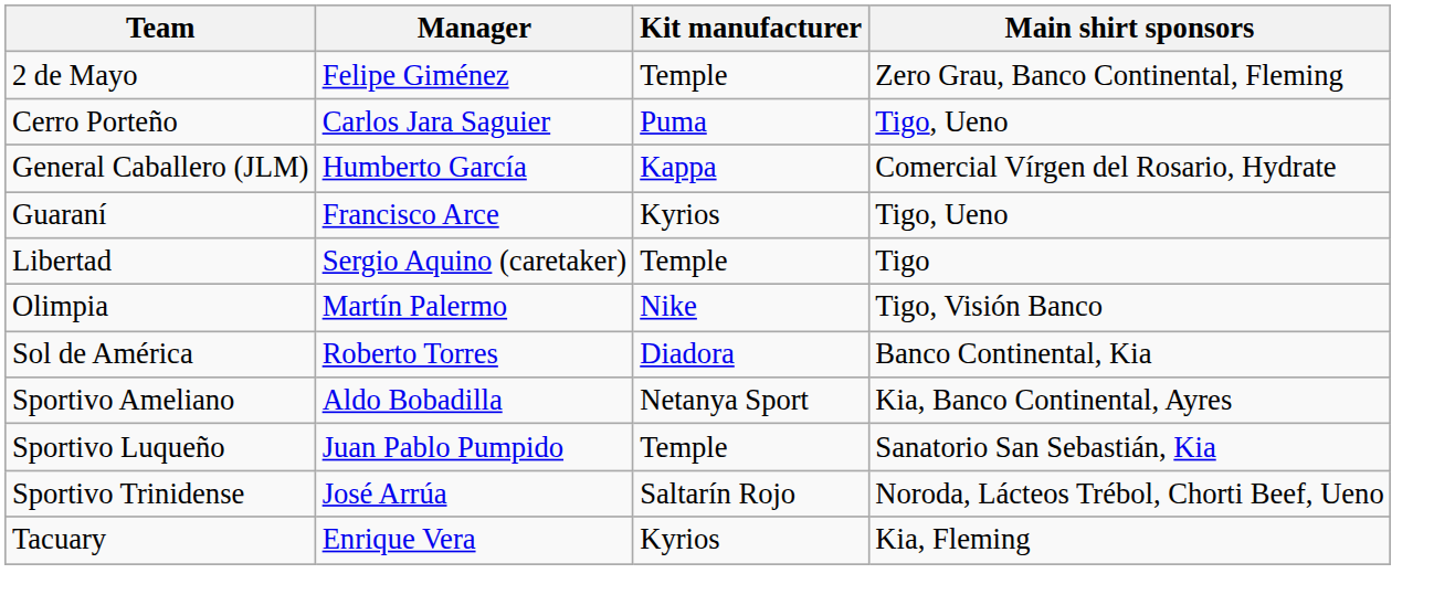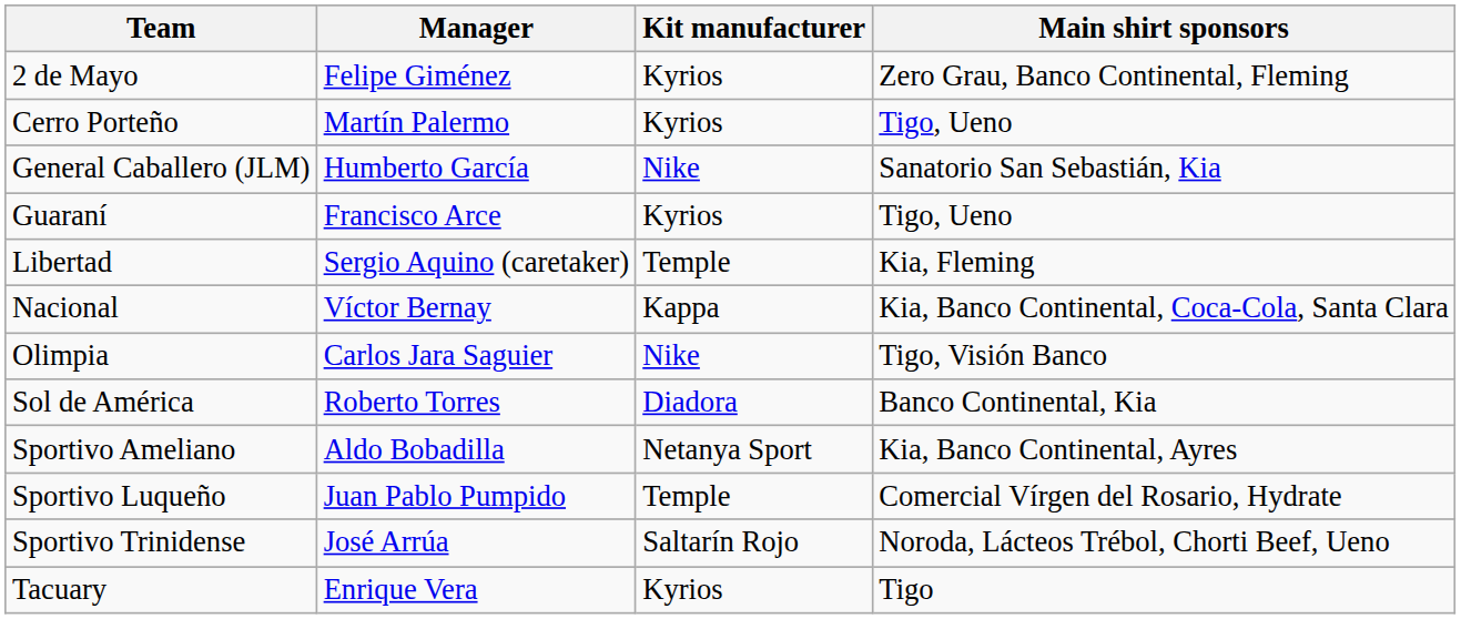2 de Mayo | Kit manufacturer: Temple -> Kyrios
Cerro Porteño | Manager: Carlos Jara Saguier -> Martín Palermo
Cerro Porteño | Kit manufacturer: Puma -> Kyrios
General Caballero (JLM) | Kit manufacturer: Kappa -> Nike
General Caballero (JLM) | Main shirt sponsors: Comercial Vírgen del Rosario, Hydrate -> Sanatorio San Sebastián, Kia
Libertad | Main shirt sponsors: Tigo -> Kia, Fleming
+ row: Nacional | Víctor Bernay | Kappa | Kia, Banco Continental, Coca-Cola, Santa Clara
Olimpia | Manager: Martín Palermo -> Carlos Jara Saguier
Sportivo Luqueño | Main shirt sponsors: Sanatorio San Sebastián, Kia -> Comercial Vírgen del Rosario, Hydrate
Tacuary | Main shirt sponsors: Kia, Fleming -> Tigo
